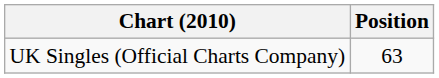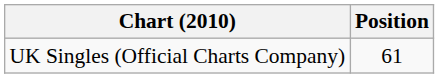UK Singles (Official Charts Company) | Position: 63 -> 61
